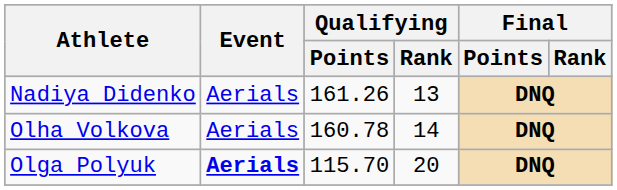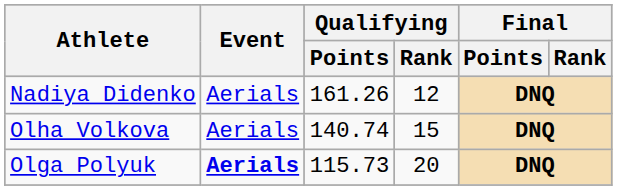Nadiya Didenko | Qualifying / Rank: 13 -> 12
Olha Volkova | Qualifying / Points: 160.78 -> 140.74
Olha Volkova | Qualifying / Rank: 14 -> 15
Olga Polyuk | Qualifying / Points: 115.70 -> 115.73
